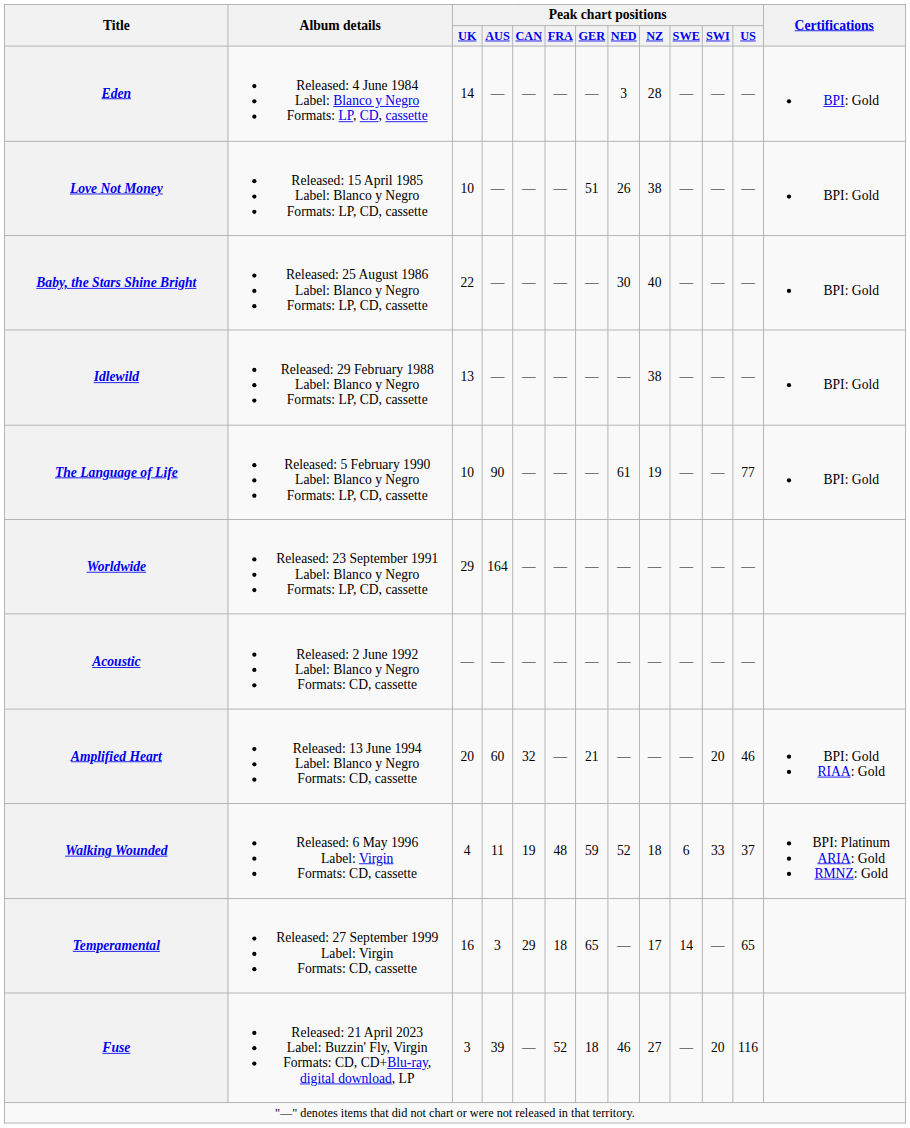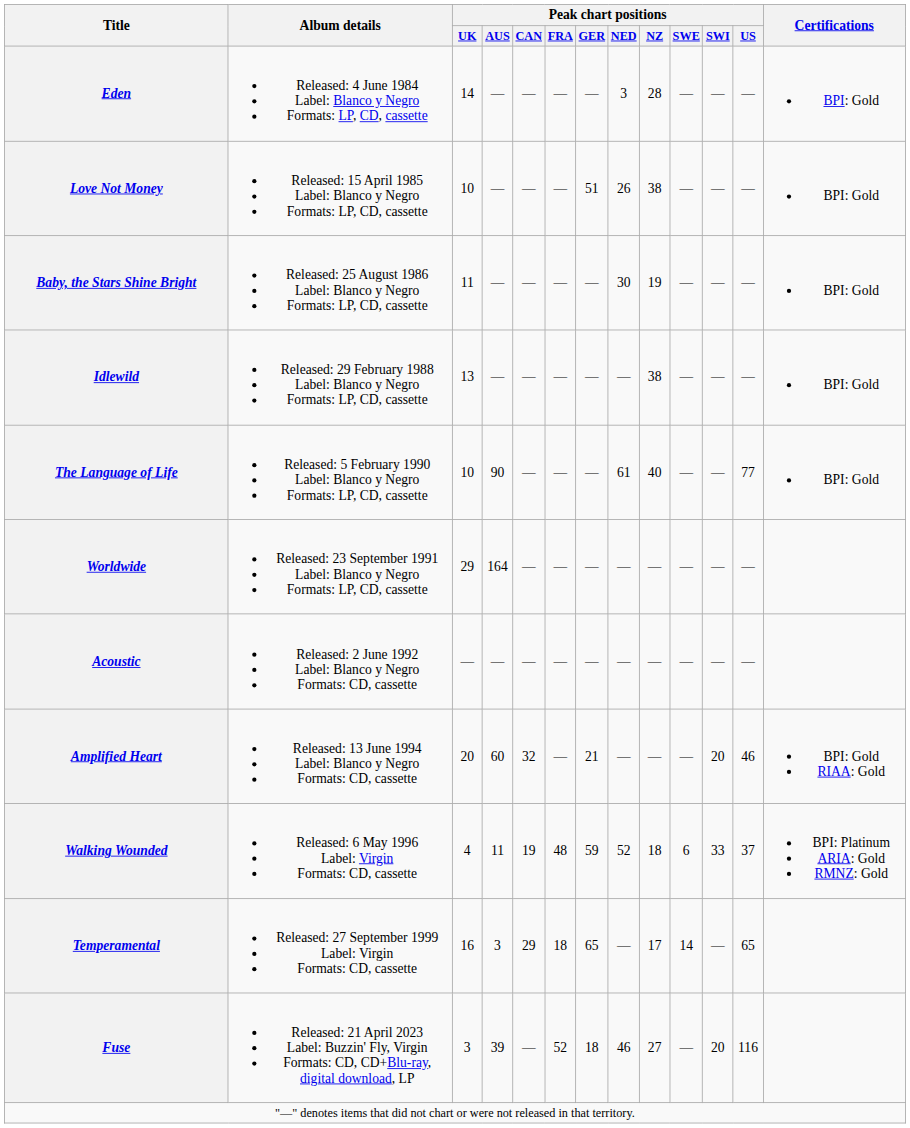Baby, the Stars Shine Bright | Peak chart positions / UK: 22 -> 11
Baby, the Stars Shine Bright | Peak chart positions / NZ: 40 -> 19
The Language of Life | Peak chart positions / NZ: 19 -> 40
